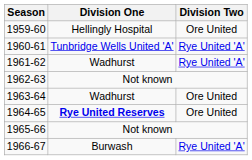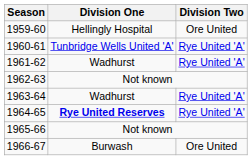1963-64 | Division Two: Ore United -> Rye United 'A'
1964-65 | Division Two: Ore United -> Rye United 'A'
1966-67 | Division Two: Rye United 'A' -> Ore United
